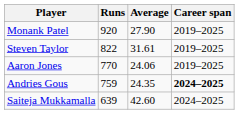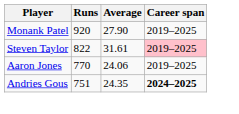Steven Taylor | Career span: no background -> pink background
Andries Gous | Runs: 759 -> 751
- row: Saiteja Mukkamalla | 639 | 42.60 | 2024–2025
